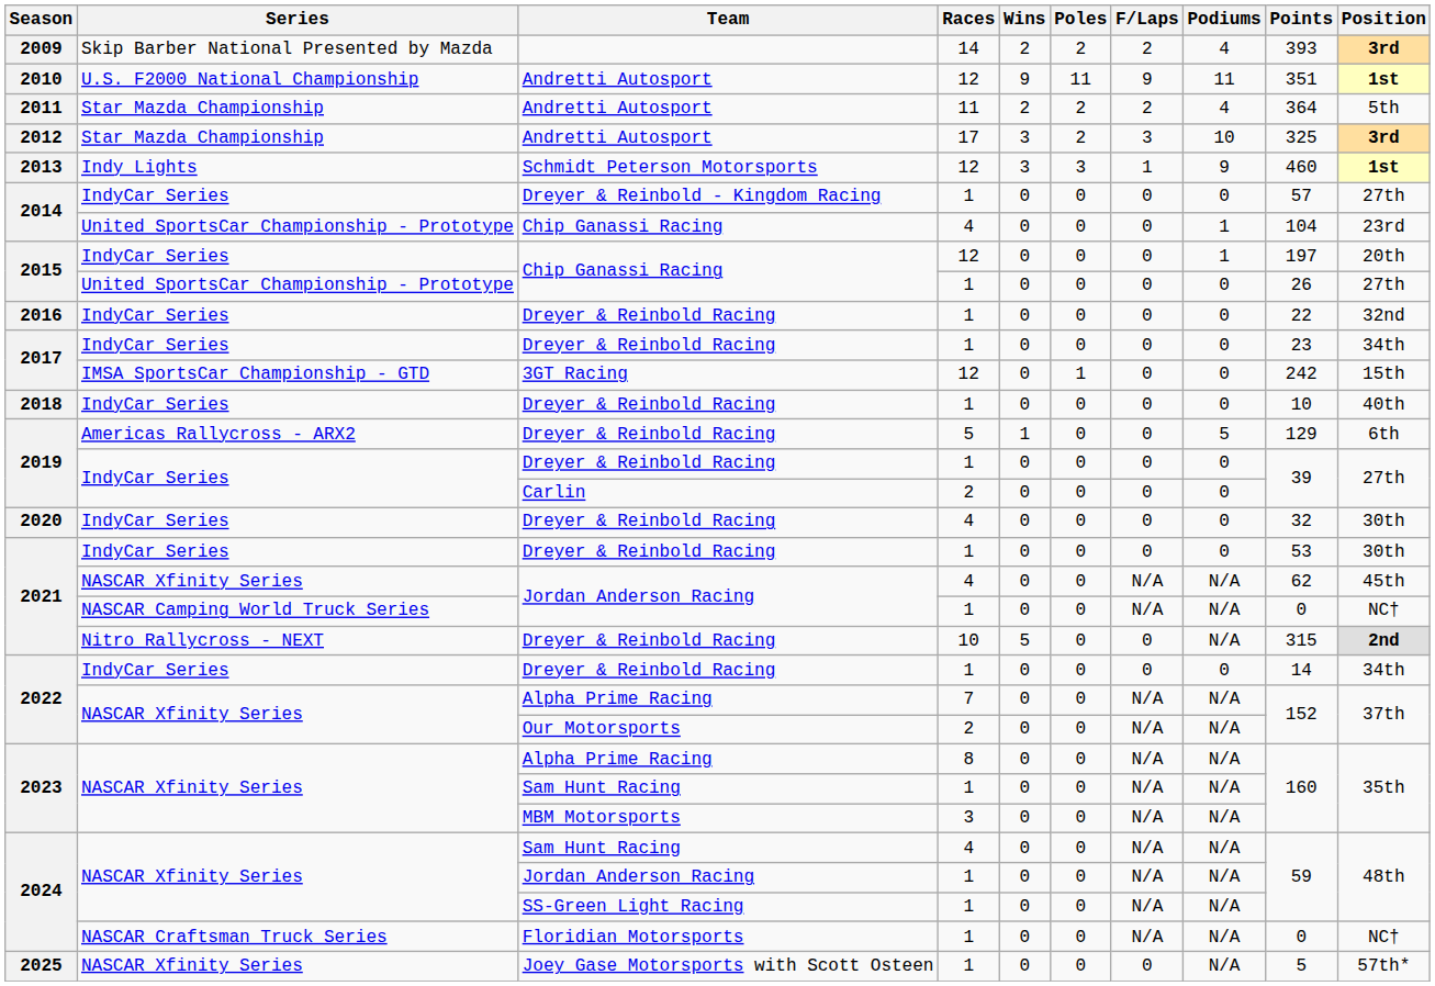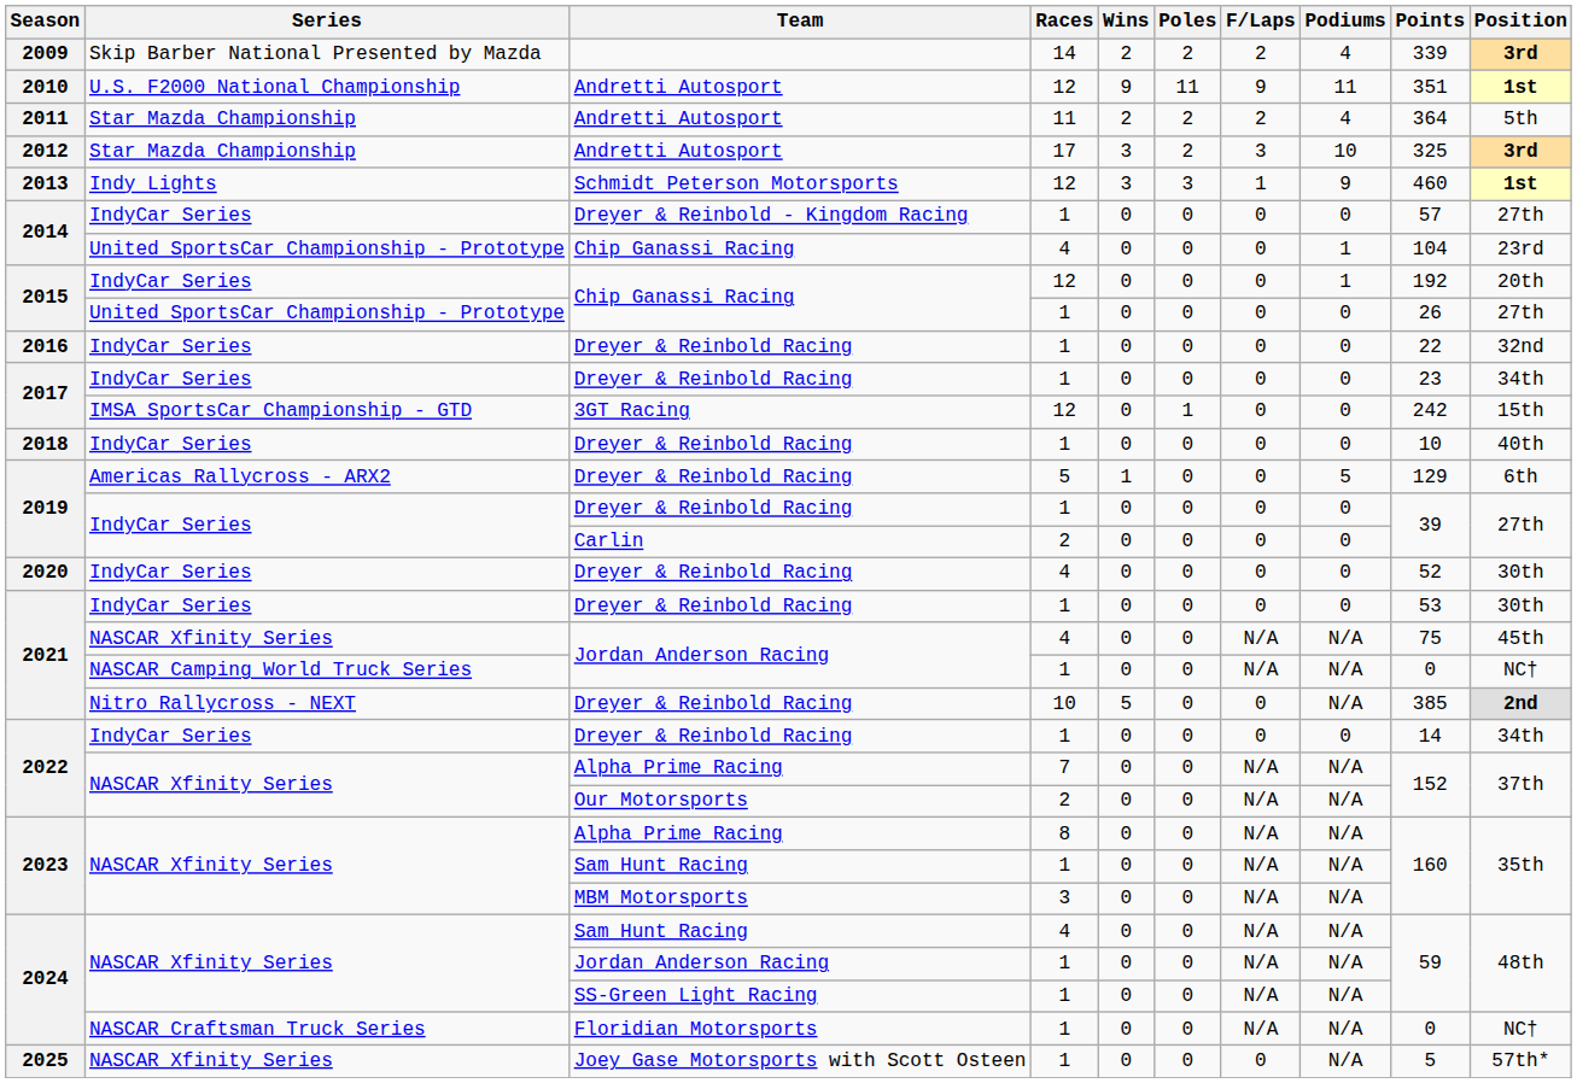2009 | Points: 393 -> 339
2015 / 12 | Points: 197 -> 192
2020 | Points: 32 -> 52
2021 / 4 | Points: 62 -> 75
2021 / 10 | Points: 315 -> 385
